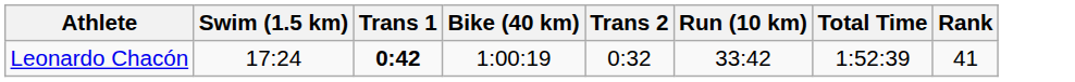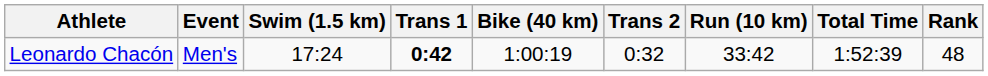+ column: Event | Men's
Leonardo Chacón | Rank: 41 -> 48
